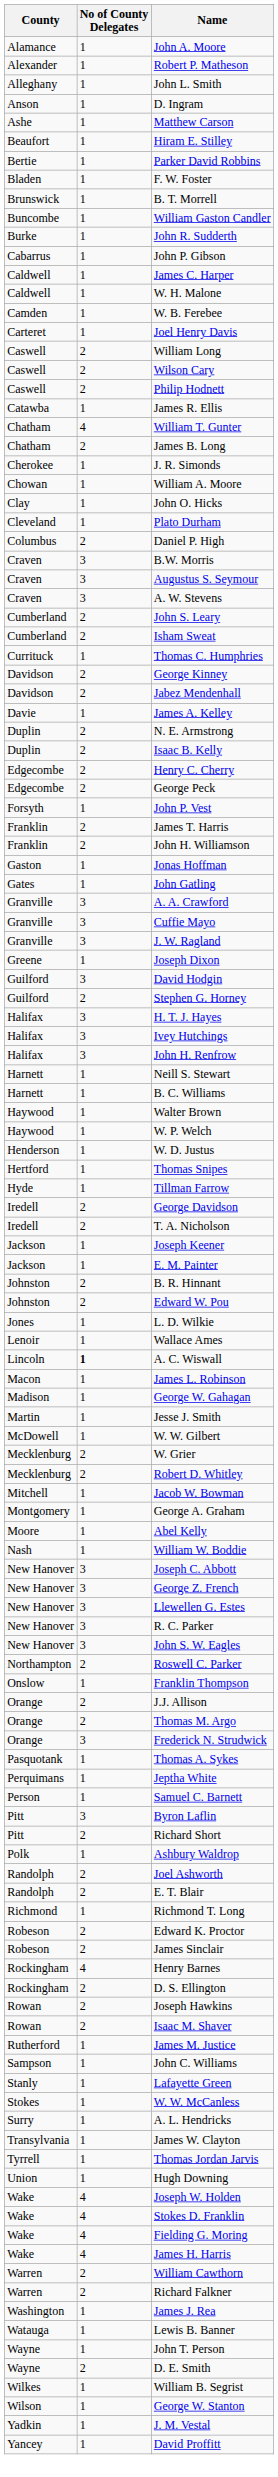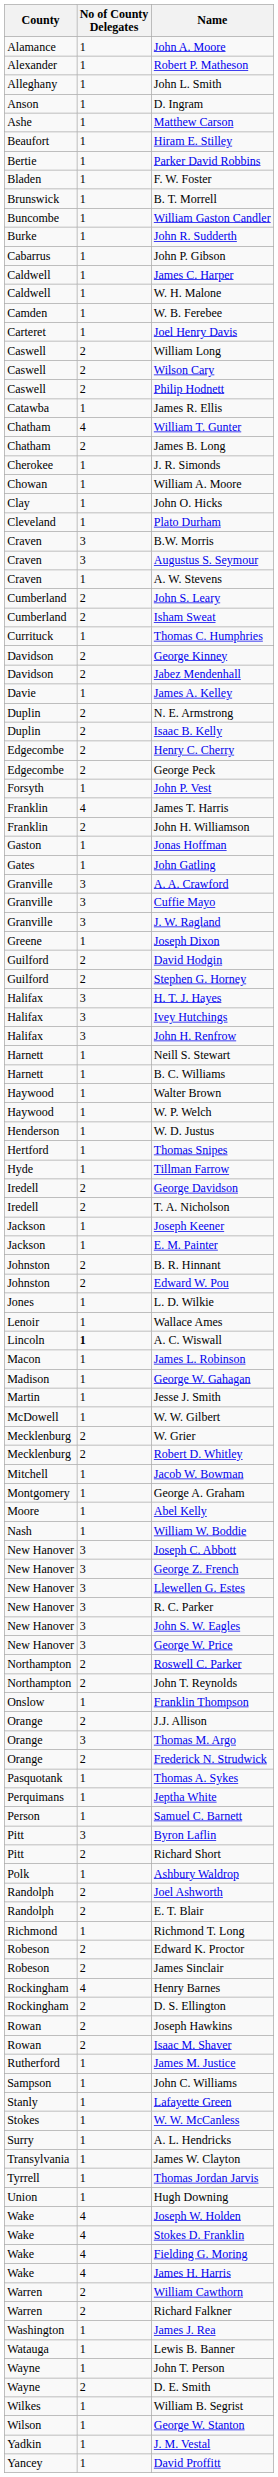- row: Columbus | 2 | Daniel P. High
A. W. Stevens | No of County Delegates: 3 -> 1
James T. Harris | No of County Delegates: 2 -> 4
David Hodgin | No of County Delegates: 3 -> 2
+ row: New Hanover | 3 | George W. Price
+ row: Northampton | 2 | John T. Reynolds
Thomas M. Argo | No of County Delegates: 2 -> 3
Frederick N. Strudwick | No of County Delegates: 3 -> 2
